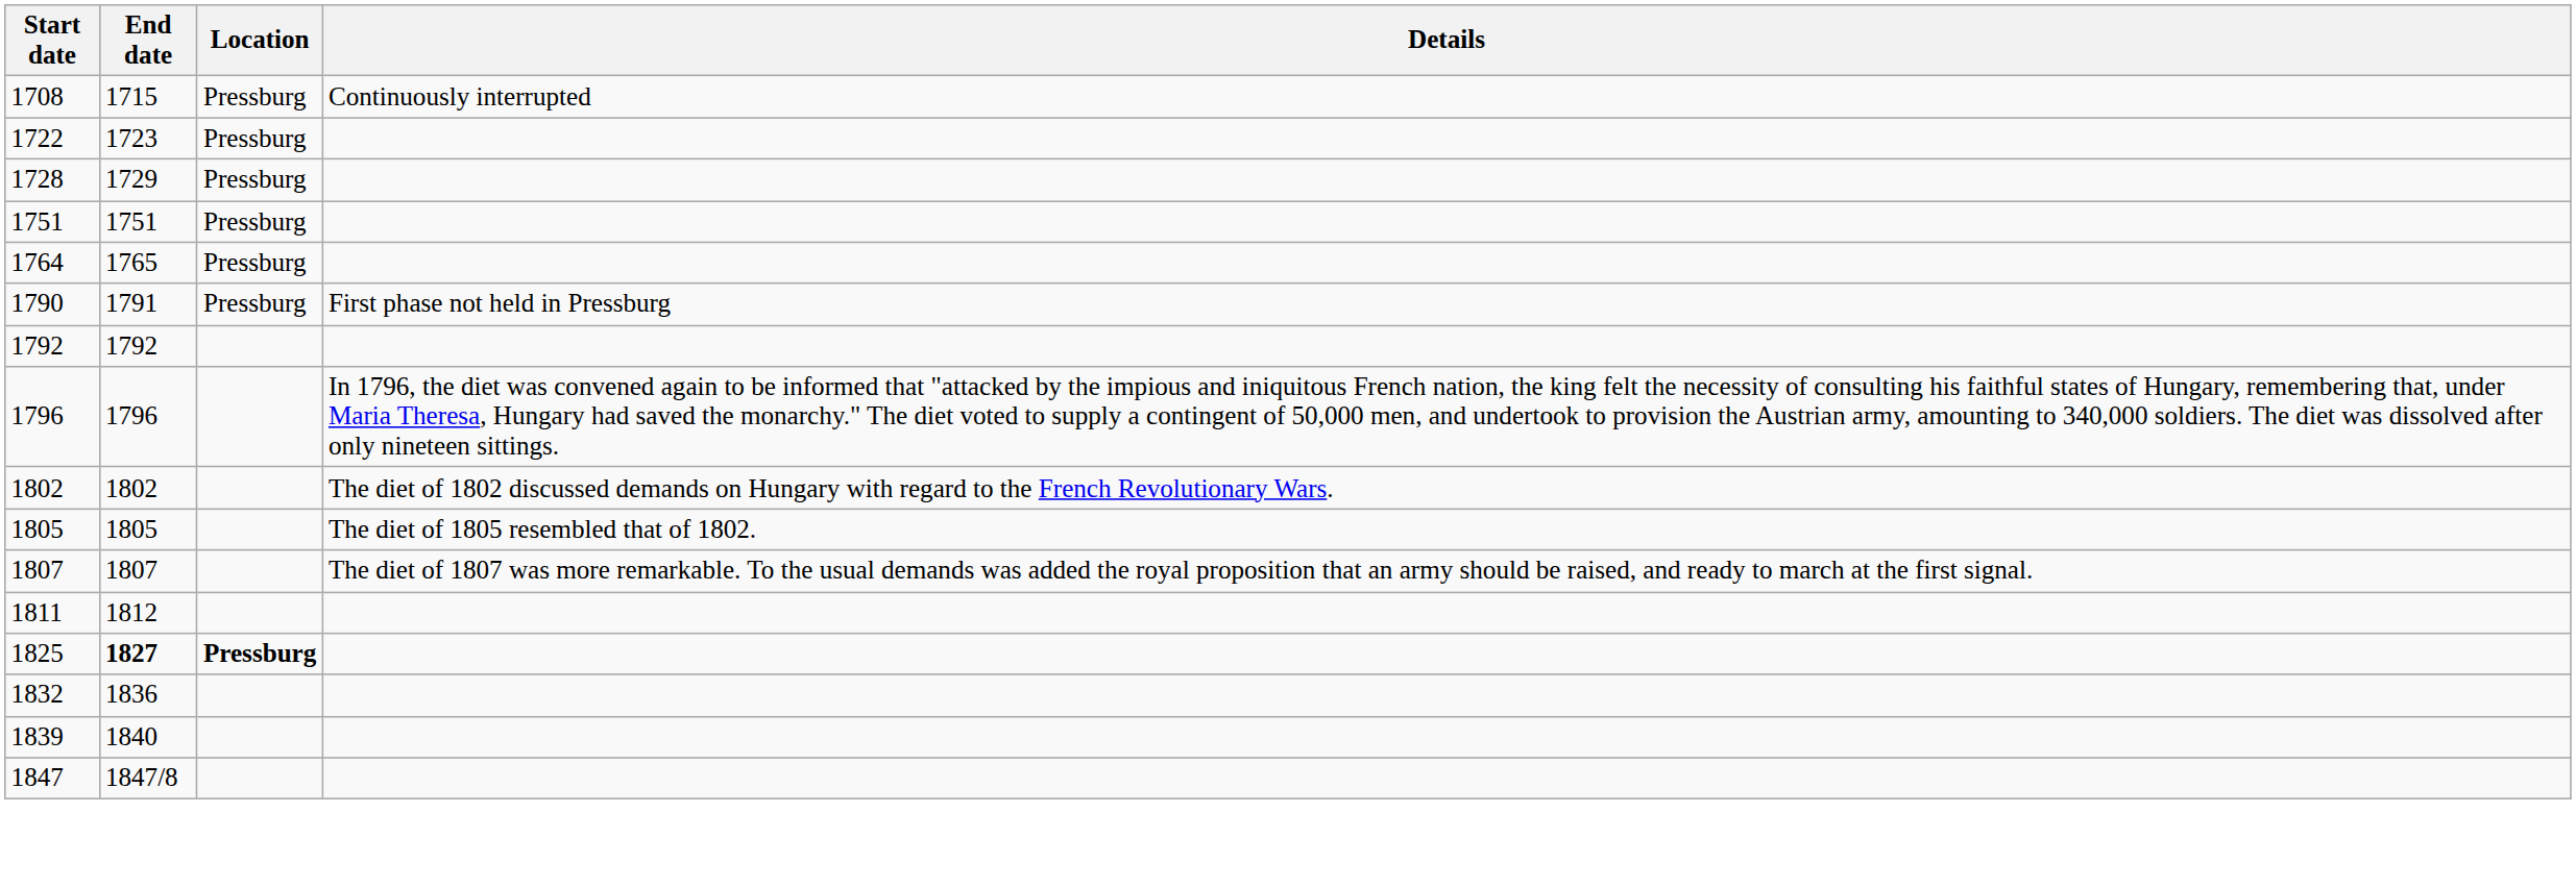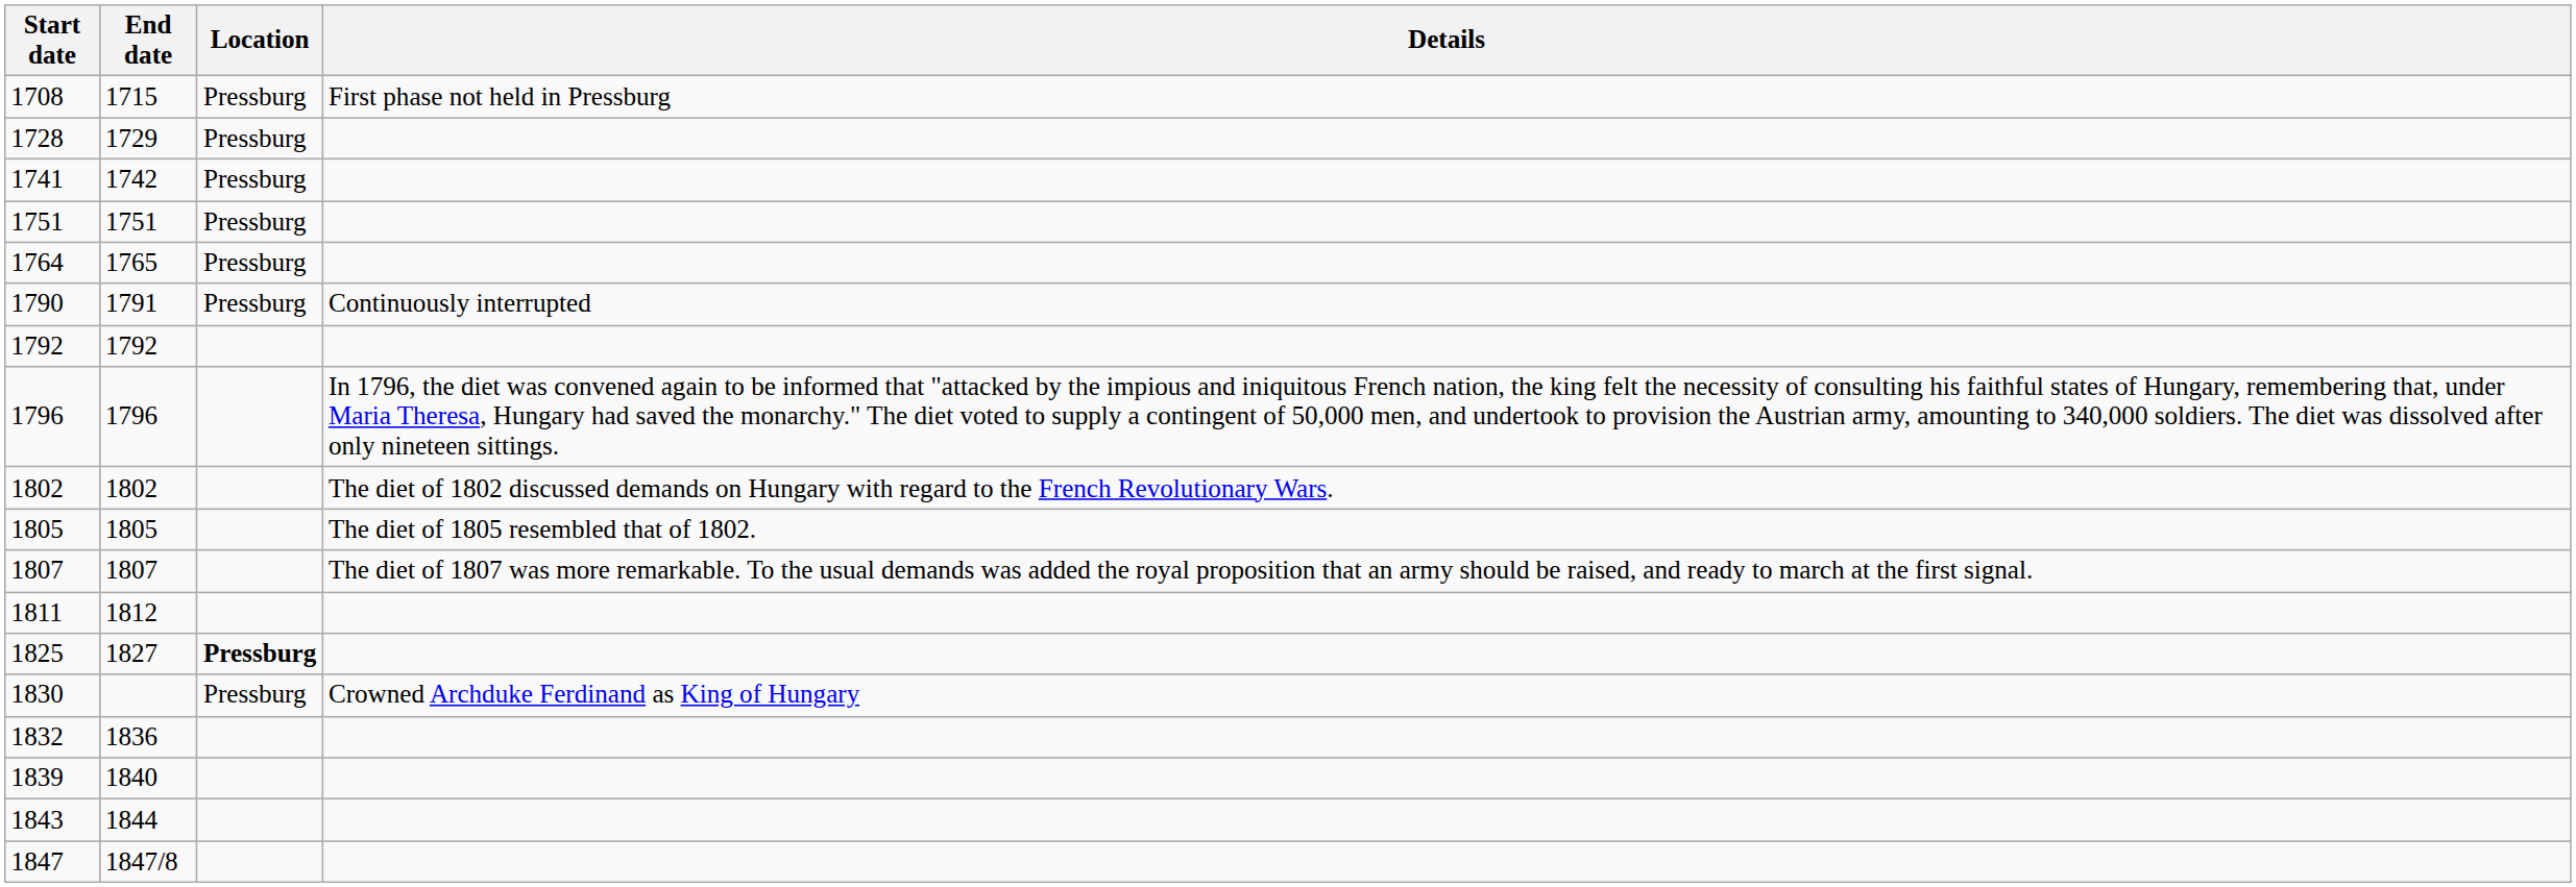1708 | Details: Continuously interrupted -> First phase not held in Pressburg
- row: 1722 | 1723 | Pressburg
+ row: 1741 | 1742 | Pressburg
1790 | Details: First phase not held in Pressburg -> Continuously interrupted
1825 | End date: bold -> normal
+ row: 1830 | Pressburg | Crowned Archduke Ferdinand as King of Hungary
+ row: 1843 | 1844
